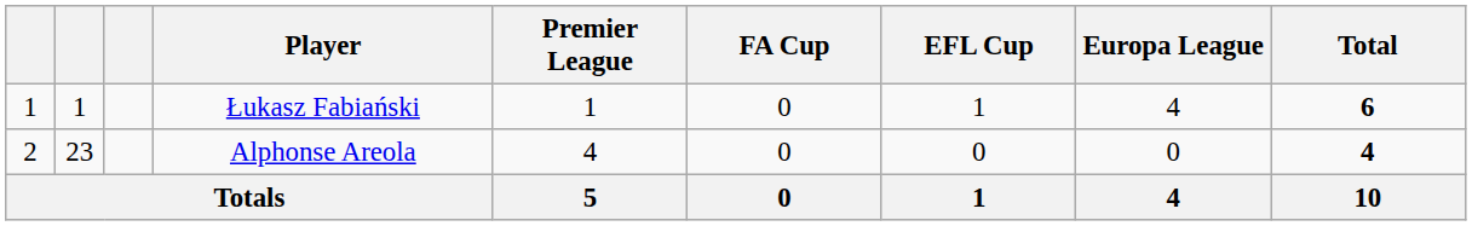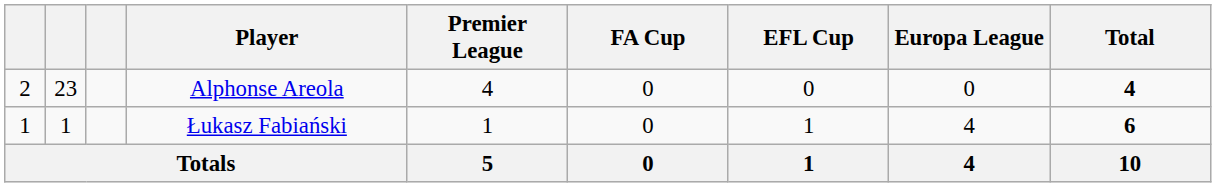rows swapped: Łukasz Fabiański <-> Alphonse Areola
